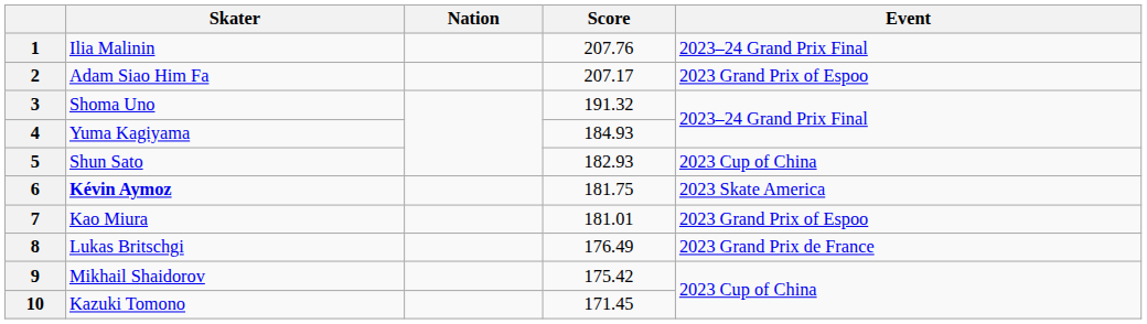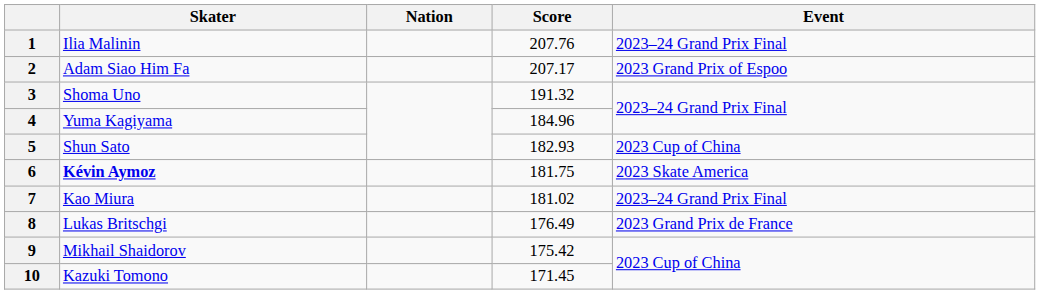4 | Score: 184.93 -> 184.96
7 | Score: 181.01 -> 181.02
7 | Event: 2023 Grand Prix of Espoo -> 2023–24 Grand Prix Final
